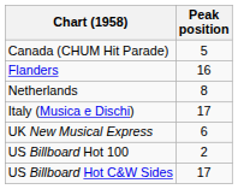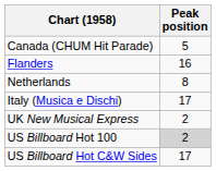UK New Musical Express | Peak position: 6 -> 2
US Billboard Hot 100 | Peak position: no background -> lightgrey background
